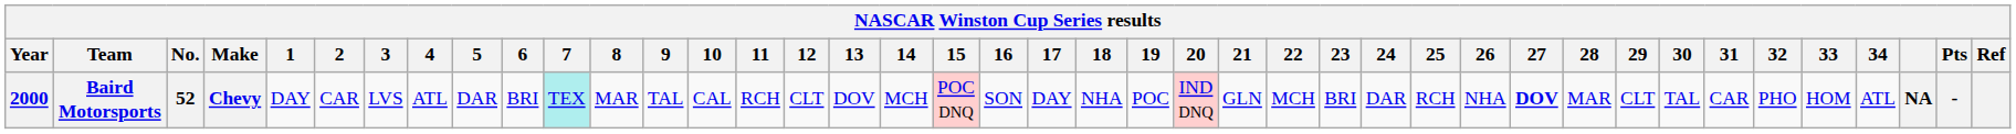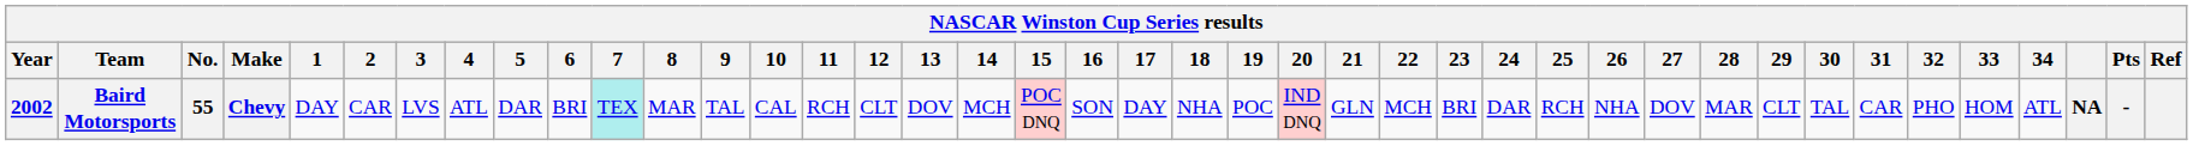Baird Motorsports | Year: 2000 -> 2002
Baird Motorsports | No.: 52 -> 55
Baird Motorsports | 27: bold -> normal
